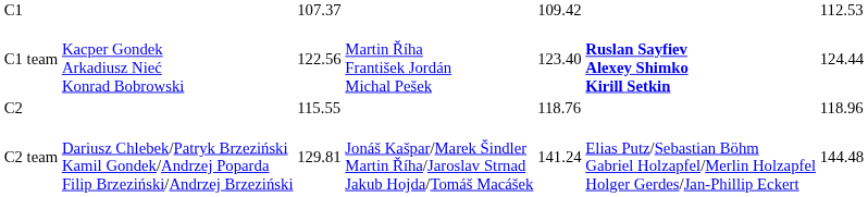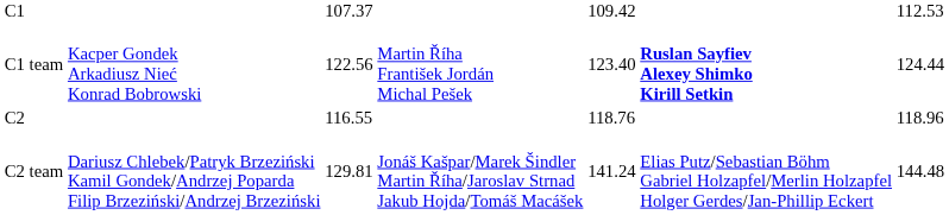C2 | column 3: 115.55 -> 116.55
